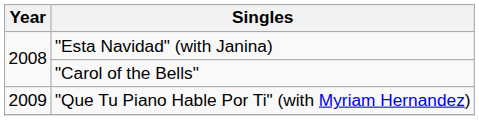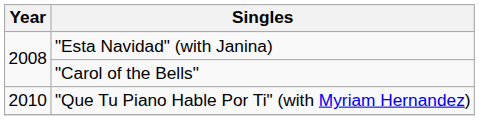"Que Tu Piano Hable Por Ti" (with Myriam Hernandez) | Year: 2009 -> 2010
